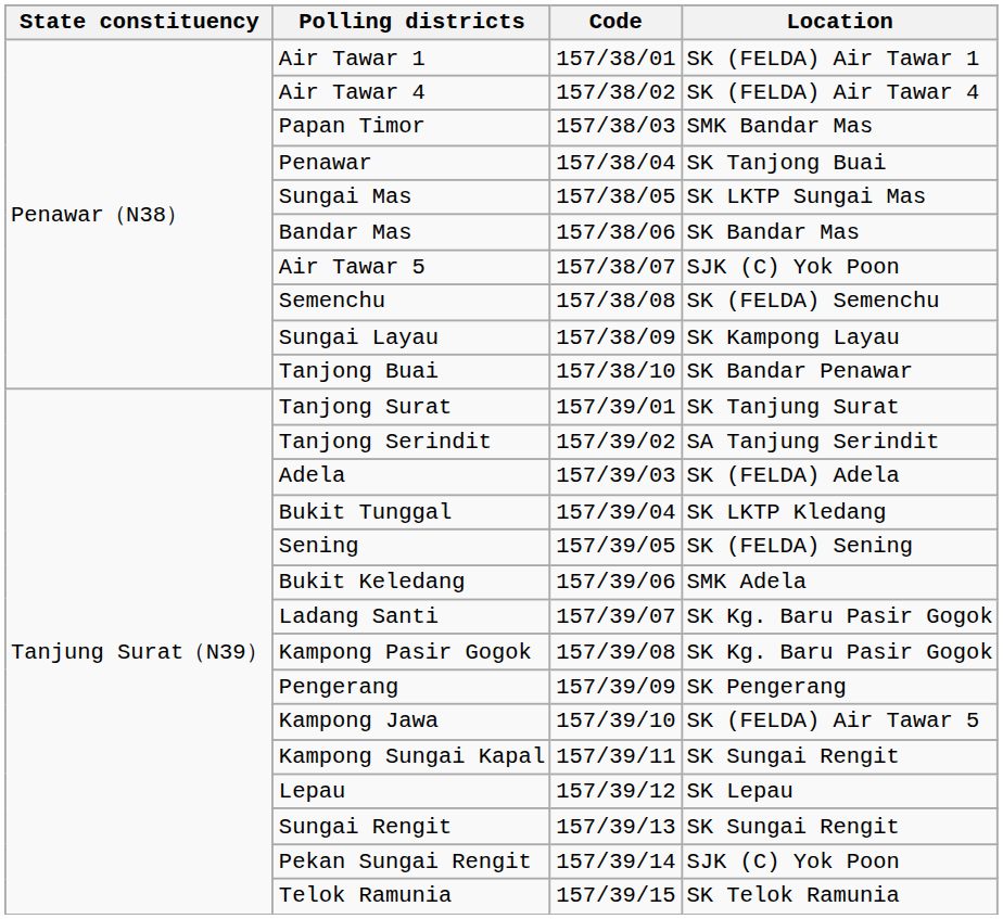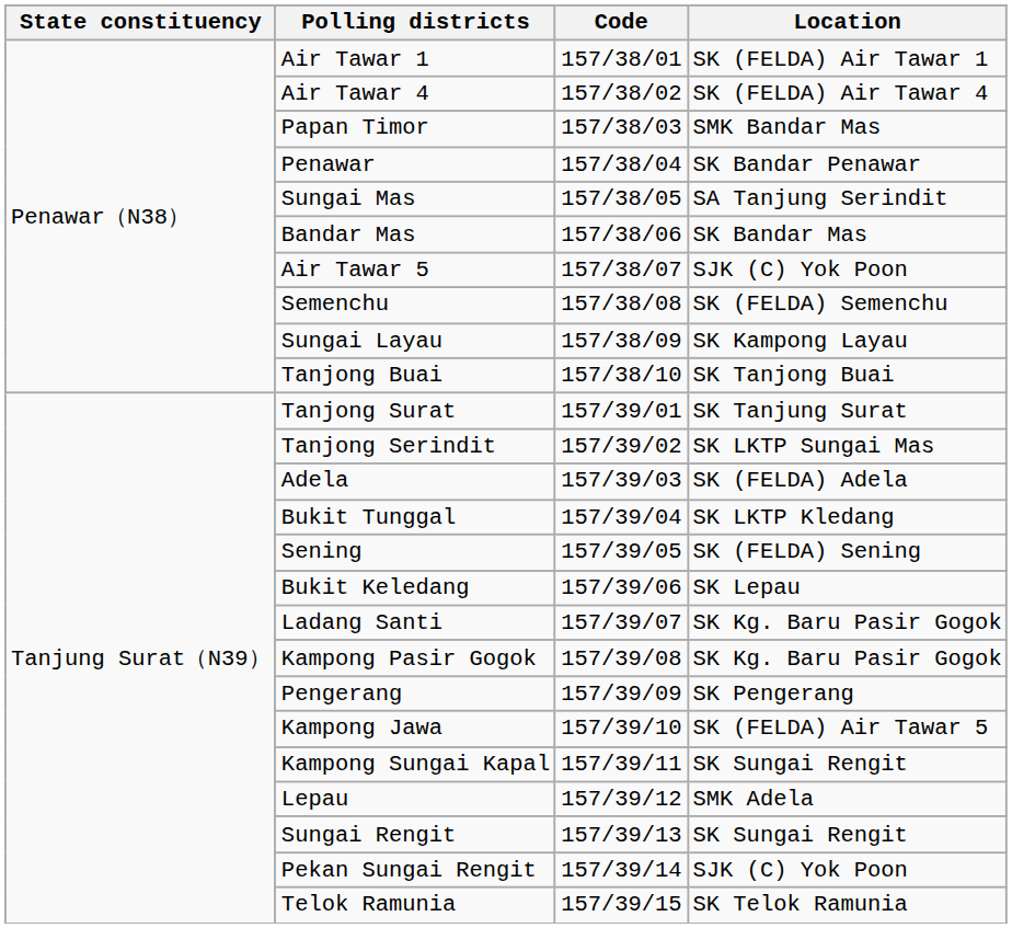Penawar | Location: SK Tanjong Buai -> SK Bandar Penawar
Sungai Mas | Location: SK LKTP Sungai Mas -> SA Tanjung Serindit
Tanjong Buai | Location: SK Bandar Penawar -> SK Tanjong Buai
Tanjong Serindit | Location: SA Tanjung Serindit -> SK LKTP Sungai Mas
Bukit Keledang | Location: SMK Adela -> SK Lepau
Lepau | Location: SK Lepau -> SMK Adela
